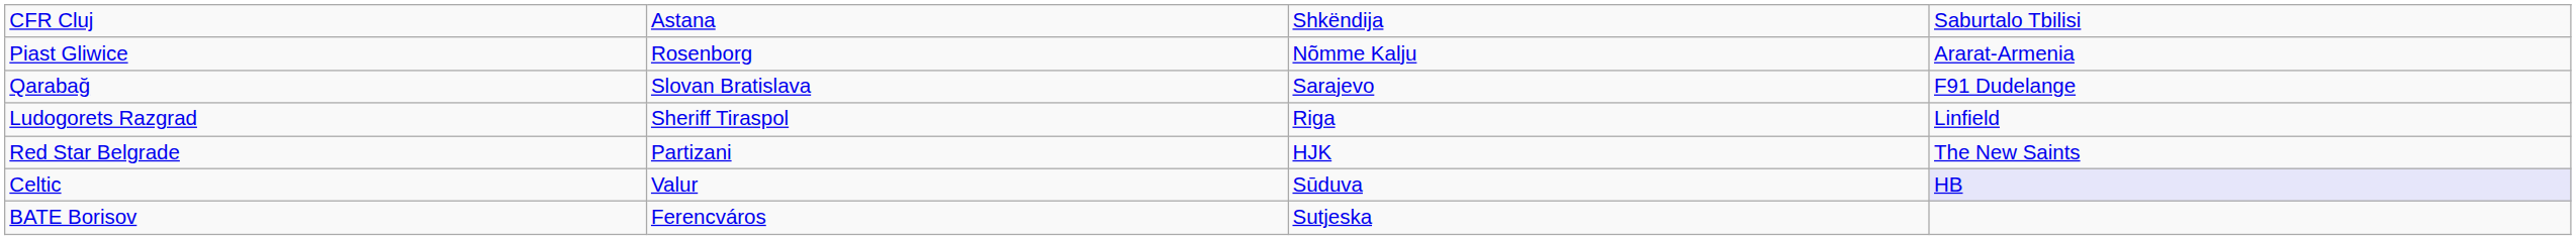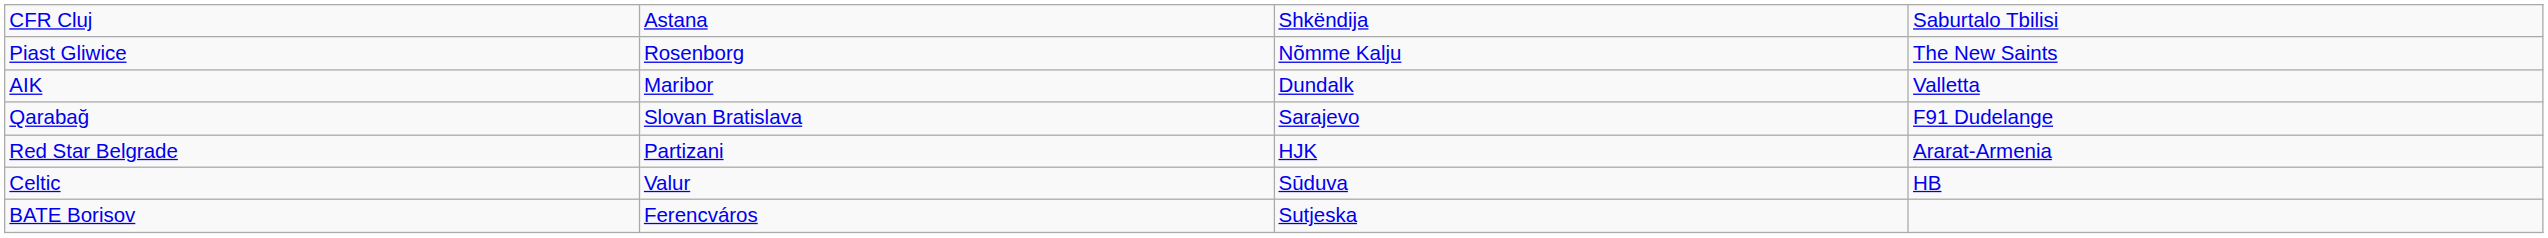Piast Gliwice | column 4: Ararat-Armenia -> The New Saints
+ row: AIK | Maribor | Dundalk | Valletta
- row: Ludogorets Razgrad | Sheriff Tiraspol | Riga | Linfield
Red Star Belgrade | column 4: The New Saints -> Ararat-Armenia
Celtic | column 4: lavender background -> no background
